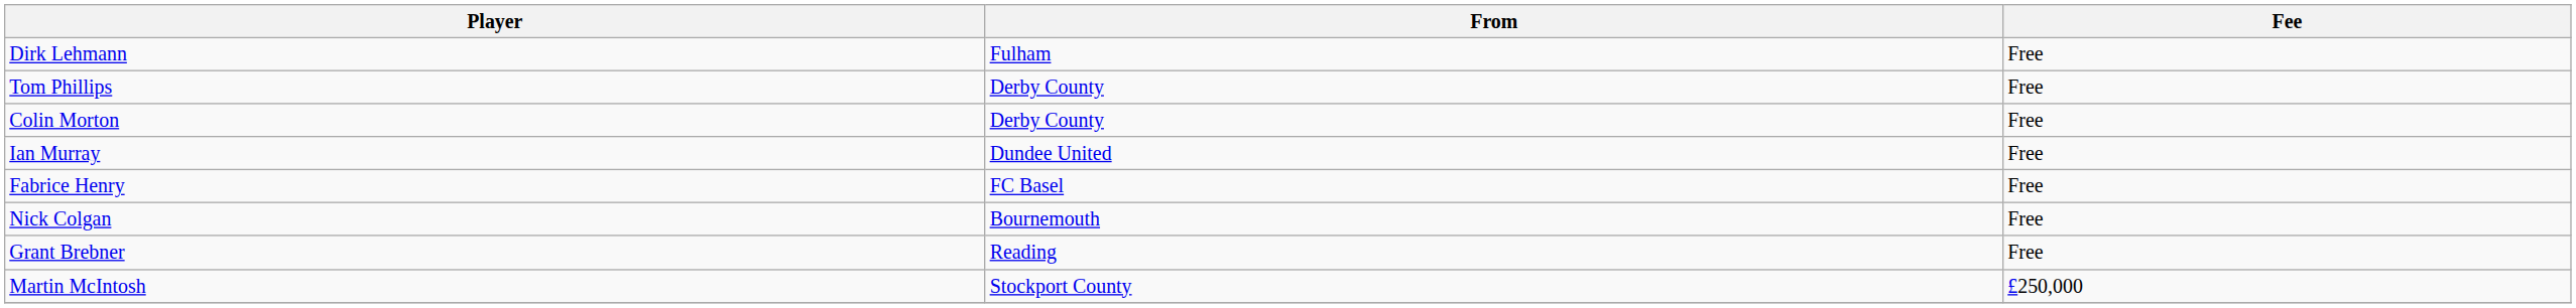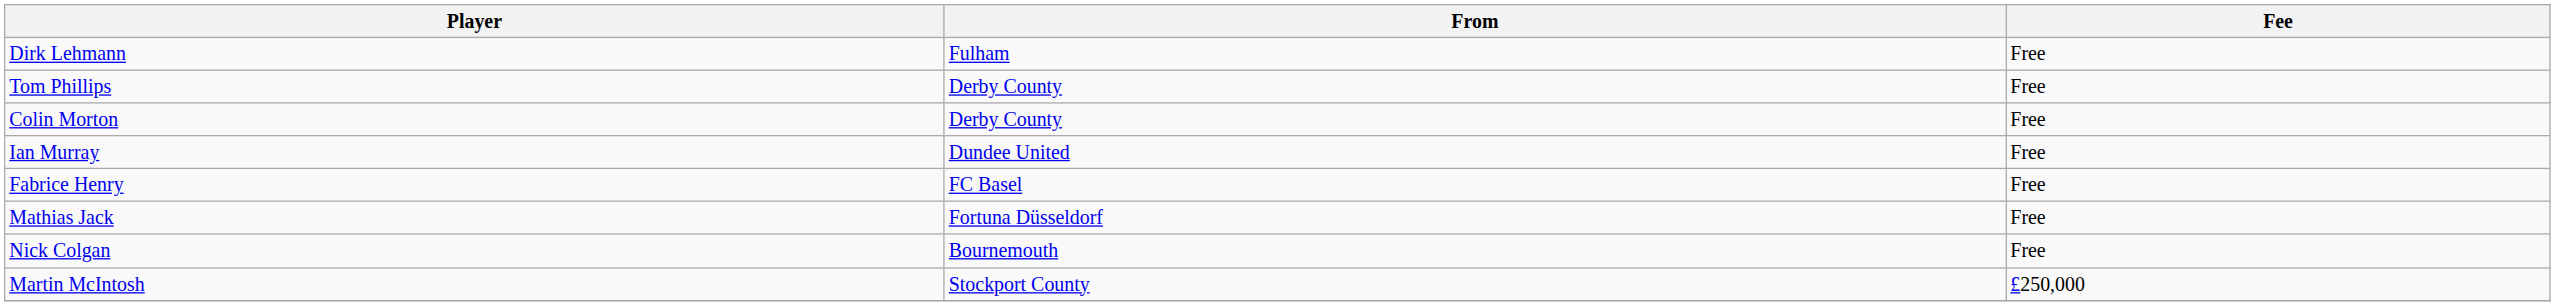+ row: Mathias Jack | Fortuna Düsseldorf | Free
- row: Grant Brebner | Reading | Free
